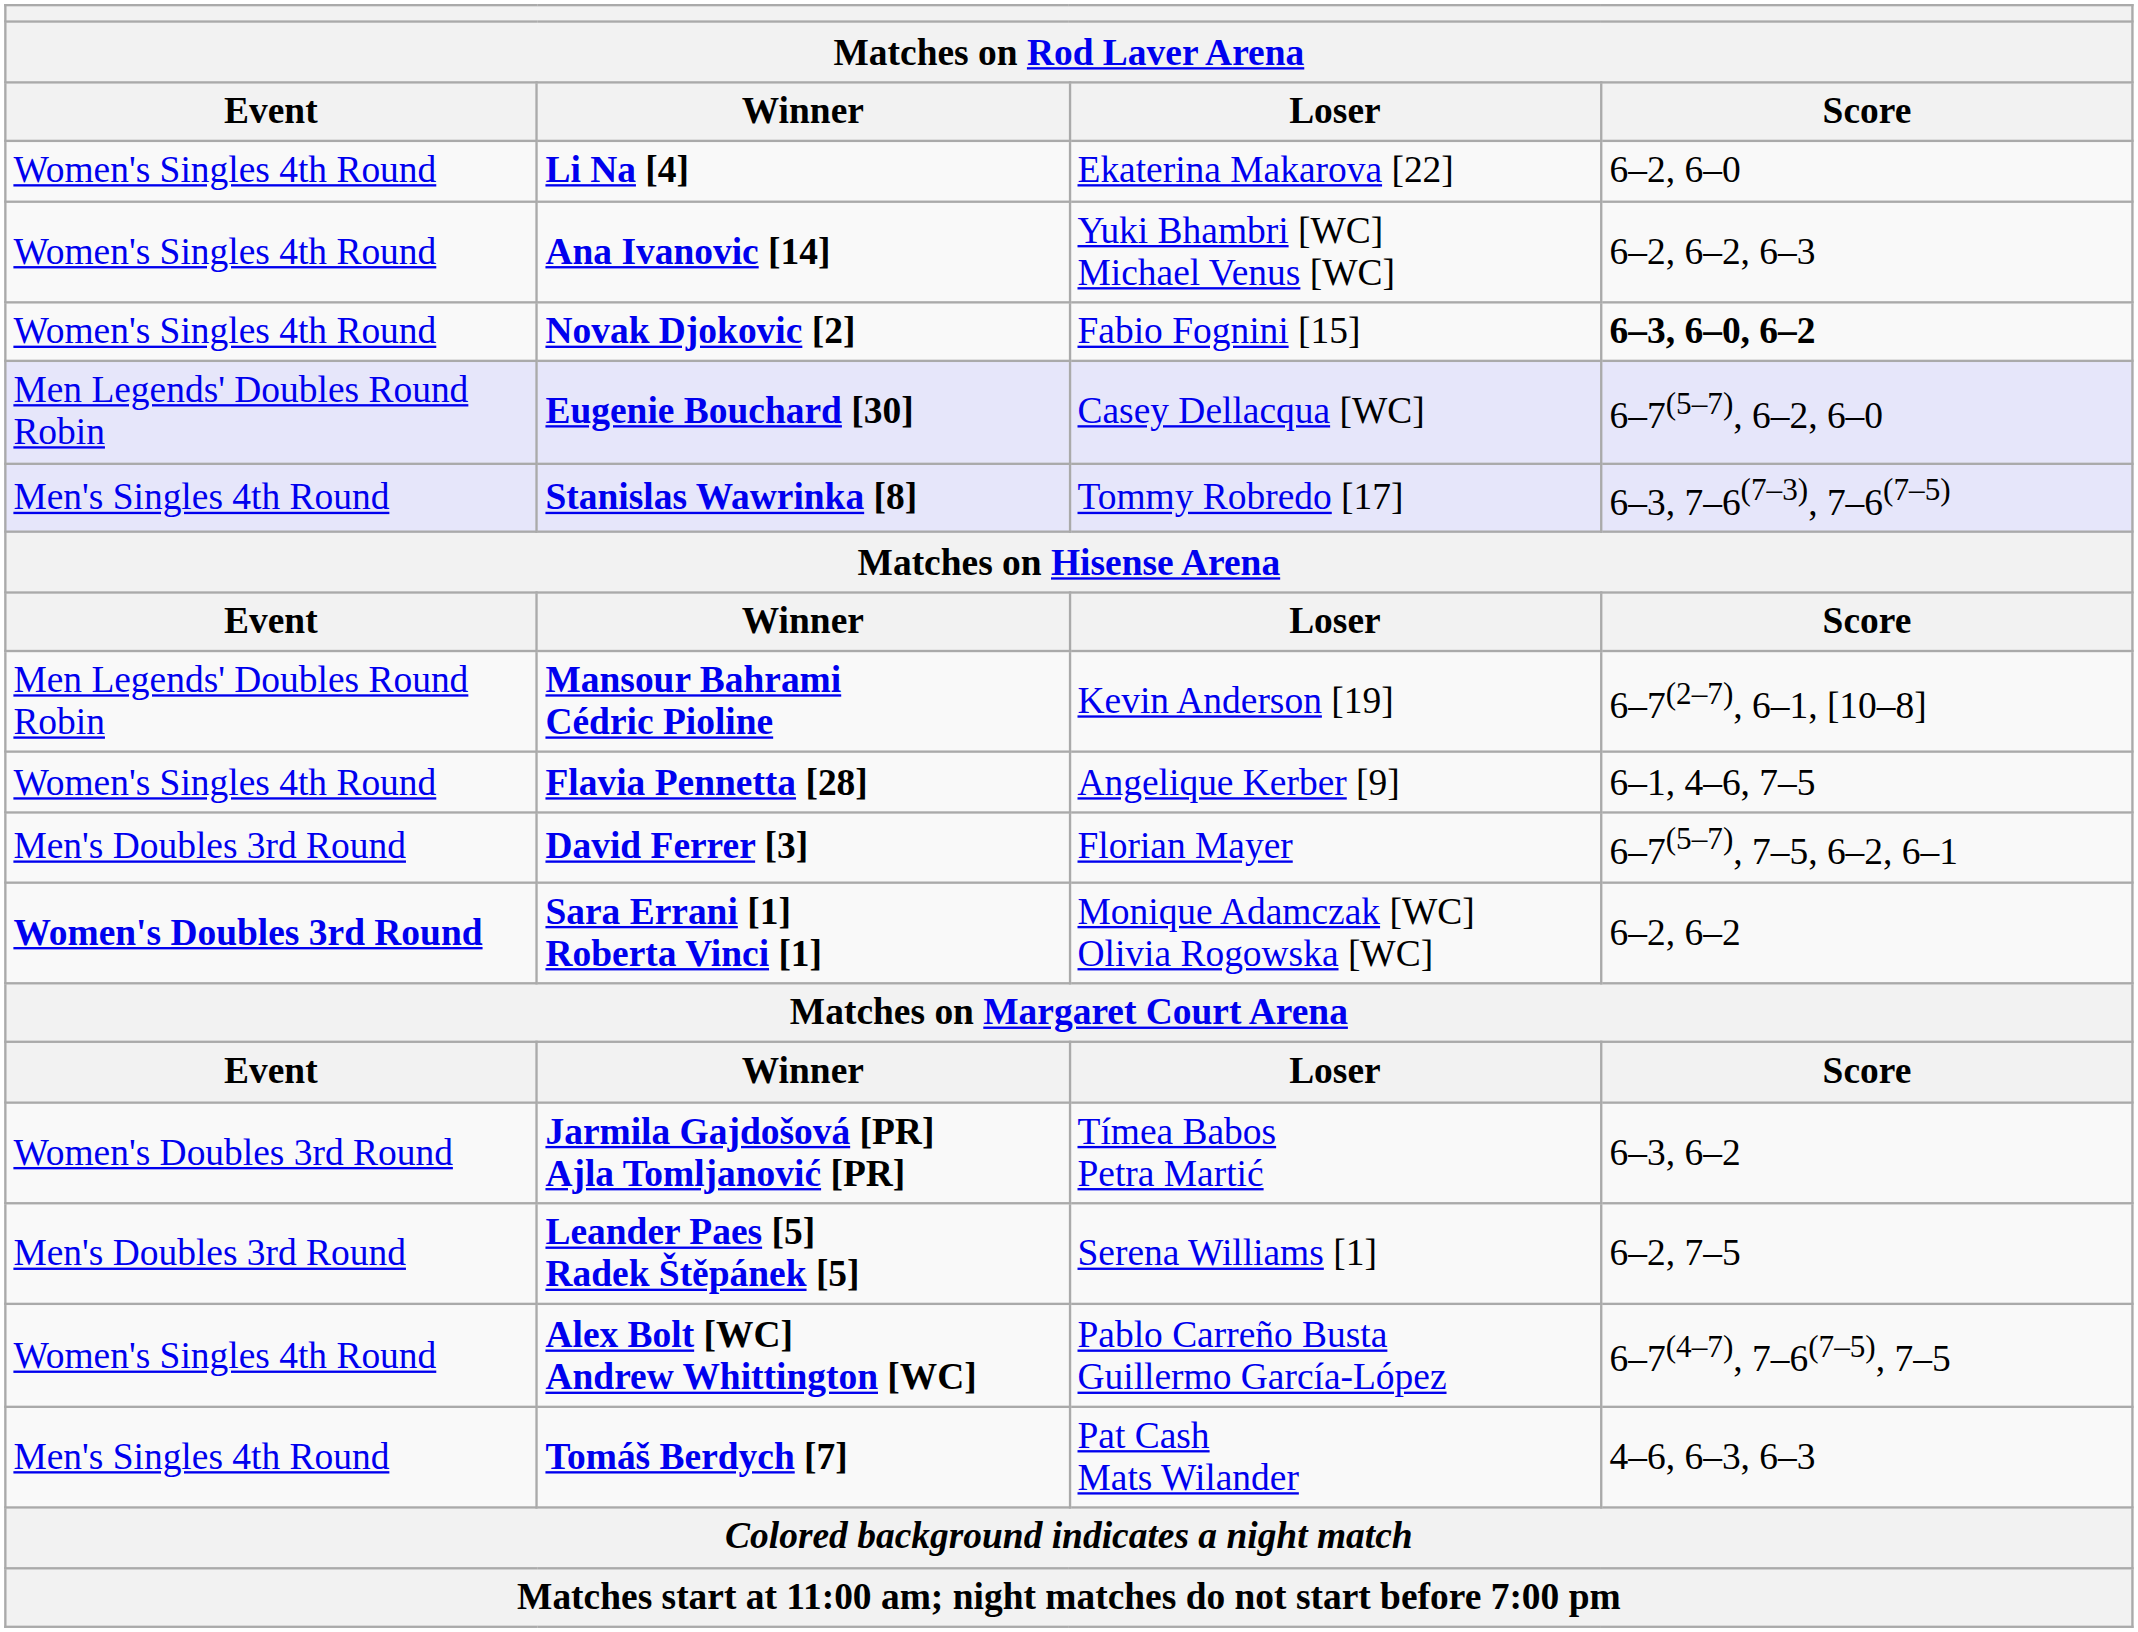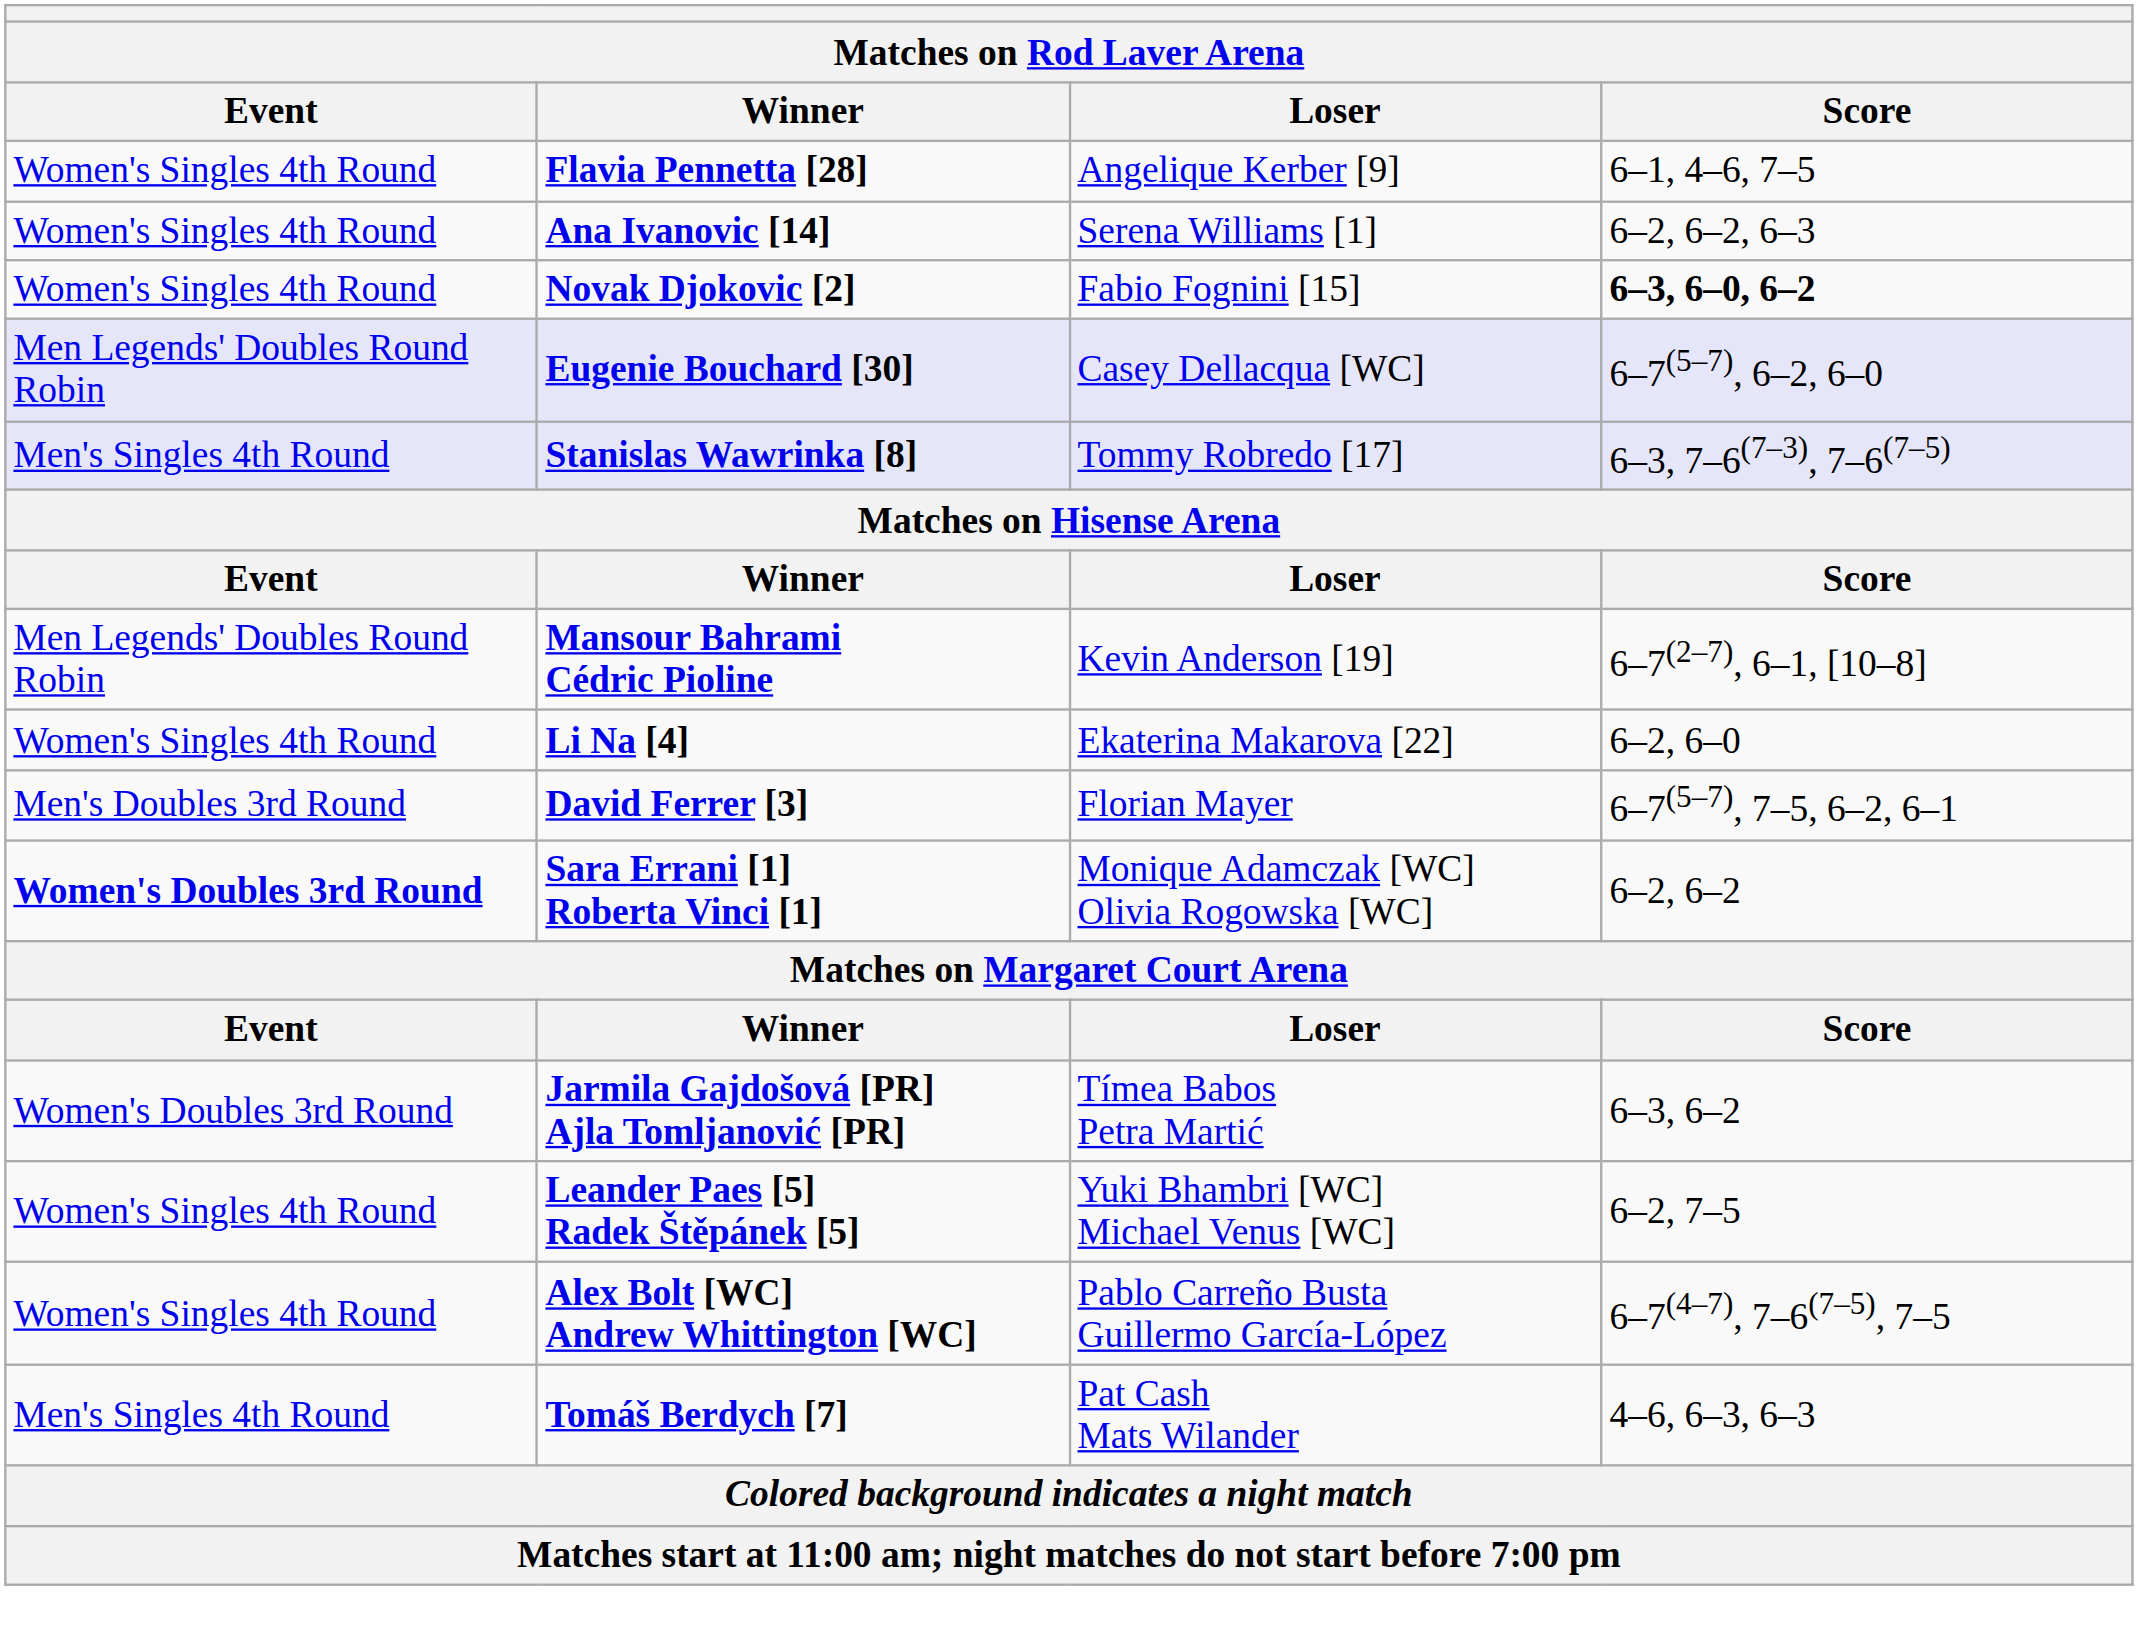rows swapped: Flavia Pennetta [28] <-> Li Na [4]
Ana Ivanovic [14] | Loser: Yuki Bhambri [WC] Michael Venus [WC] -> Serena Williams [1]
Leander Paes [5] Radek Štěpánek [5] | Event: Men's Doubles 3rd Round -> Women's Singles 4th Round
Leander Paes [5] Radek Štěpánek [5] | Loser: Serena Williams [1] -> Yuki Bhambri [WC] Michael Venus [WC]
